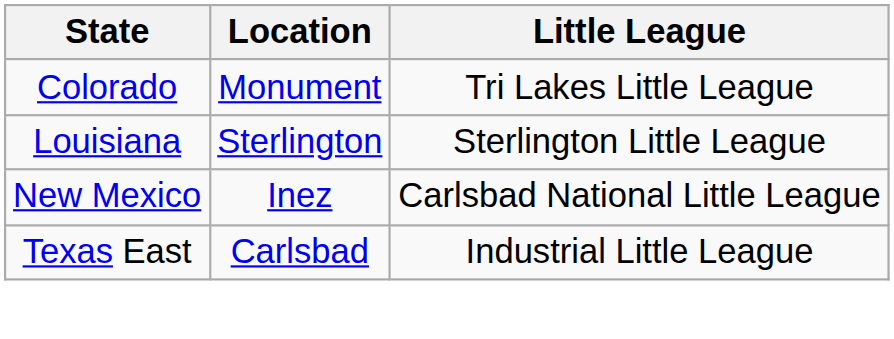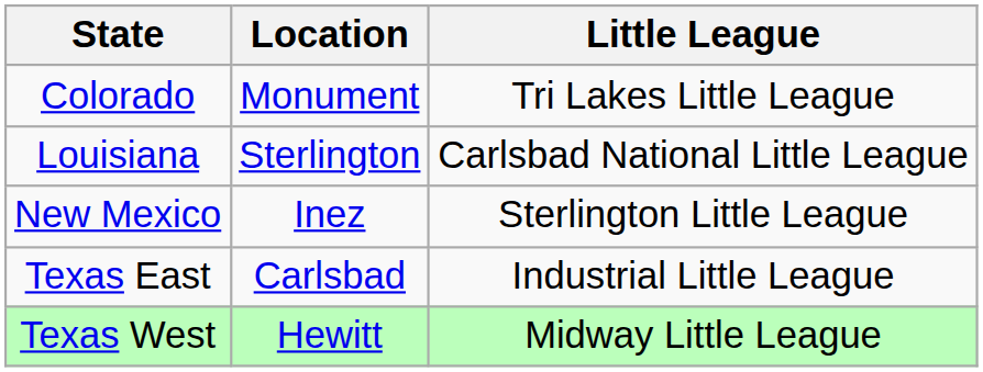Louisiana | Little League: Sterlington Little League -> Carlsbad National Little League
New Mexico | Little League: Carlsbad National Little League -> Sterlington Little League
+ row: Texas West | Hewitt | Midway Little League
